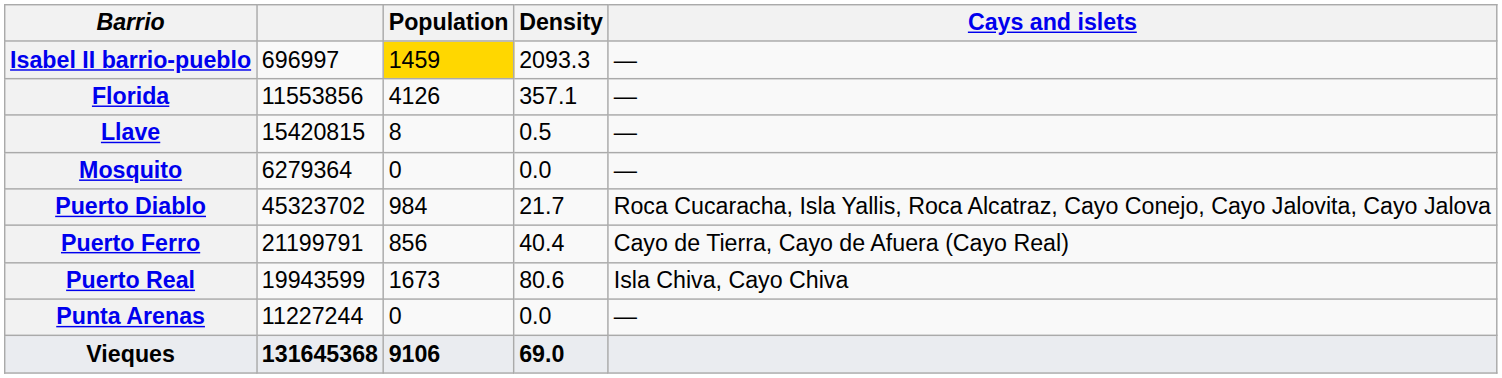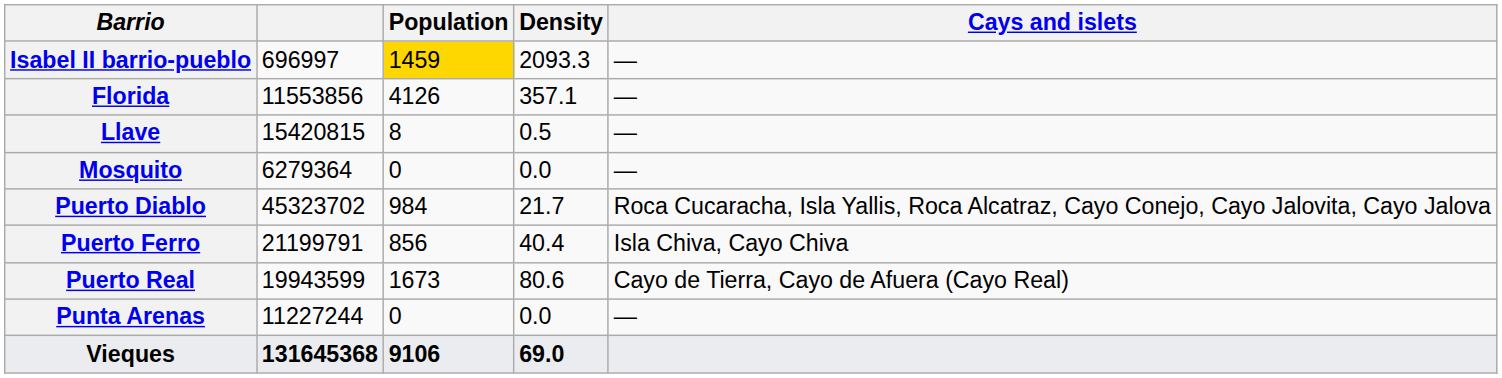Puerto Ferro | Cays and islets: Cayo de Tierra, Cayo de Afuera (Cayo Real) -> Isla Chiva, Cayo Chiva
Puerto Real | Cays and islets: Isla Chiva, Cayo Chiva -> Cayo de Tierra, Cayo de Afuera (Cayo Real)
